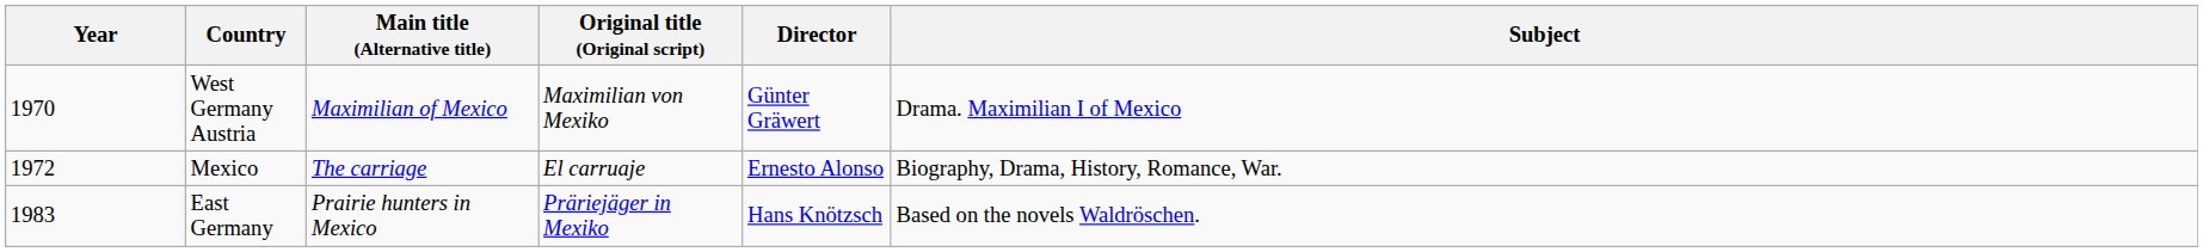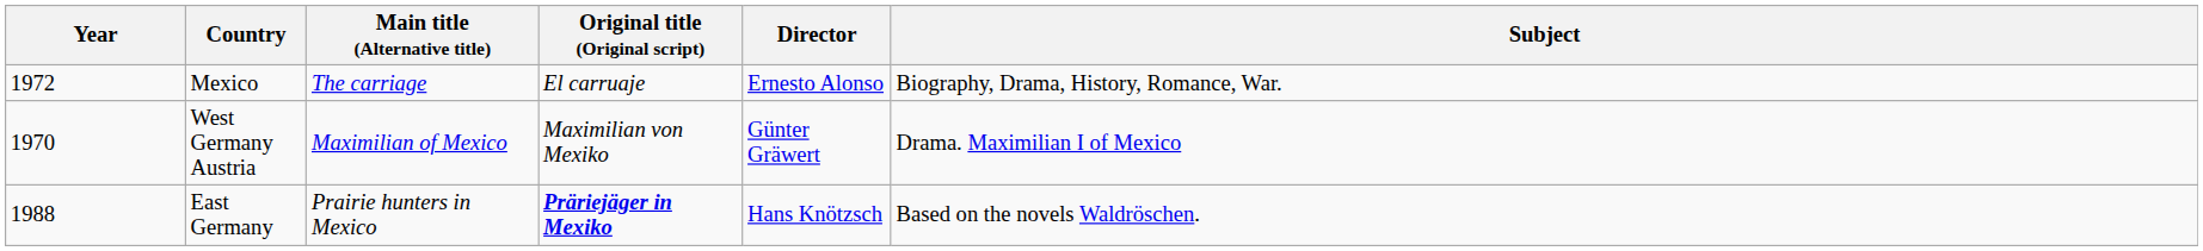rows swapped: West Germany Austria <-> Mexico
East Germany | Year: 1983 -> 1988
East Germany | Original title (Original script): normal -> bold
